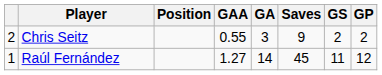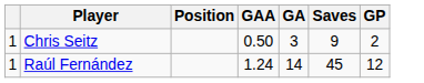- column: GS | 2 | 11
Chris Seitz | column 1: 2 -> 1
Chris Seitz | GAA: 0.55 -> 0.50
Raúl Fernández | GAA: 1.27 -> 1.24
